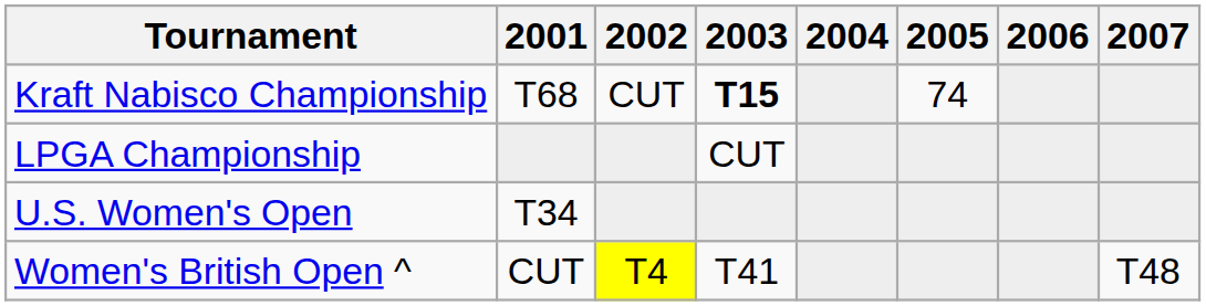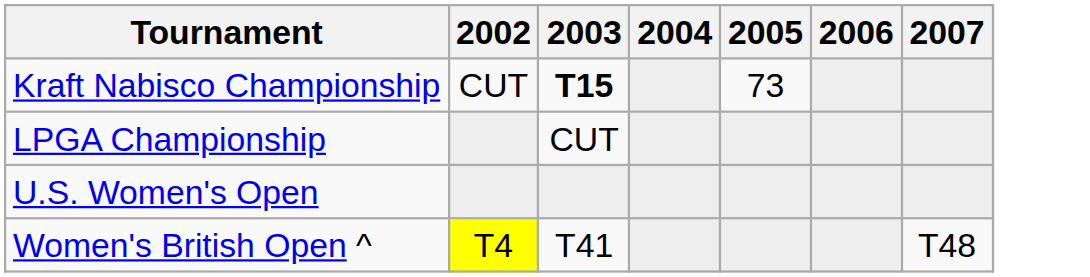- column: 2001 | T68 | T34 | CUT
Kraft Nabisco Championship | 2005: 74 -> 73
